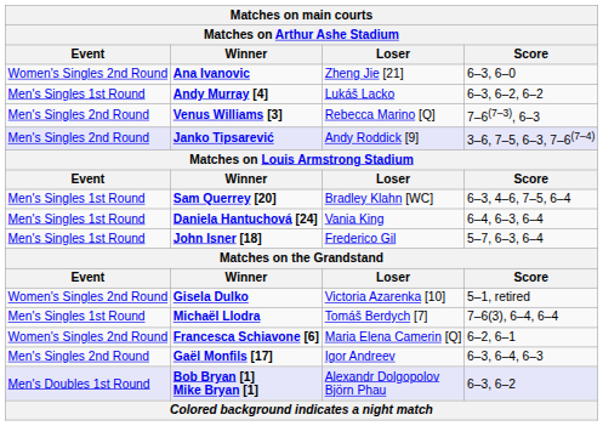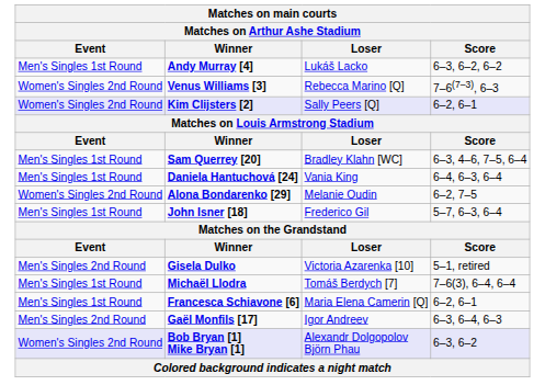- row: Women's Singles 2nd Round | Ana Ivanovic | Zheng Jie [21] | 6–3, 6–0
Venus Williams [3] | Event: Men's Singles 2nd Round -> Women's Singles 2nd Round
+ row: Women's Singles 2nd Round | Kim Clijsters [2] | Sally Peers [Q] | 6–2, 6–1
- row: Men's Singles 2nd Round | Janko Tipsarević | Andy Roddick [9] | 3–6, 7–5, 6–3, 7–6(7–4)
+ row: Women's Singles 2nd Round | Alona Bondarenko [29] | Melanie Oudin | 6–2, 7–5
Gisela Dulko | Event: Women's Singles 2nd Round -> Men's Singles 2nd Round
Francesca Schiavone [6] | Event: Women's Singles 2nd Round -> Men's Singles 1st Round
Bob Bryan [1] Mike Bryan [1] | Event: Men's Doubles 1st Round -> Women's Singles 2nd Round
